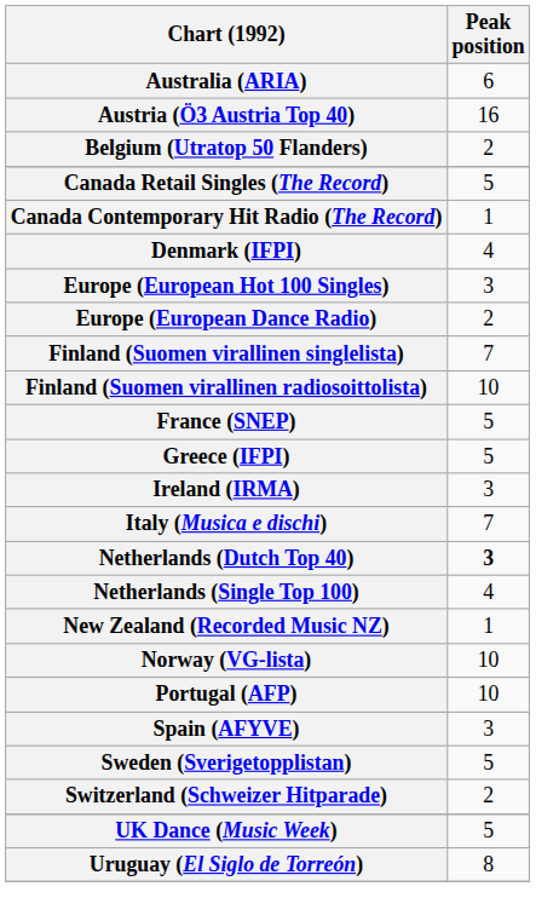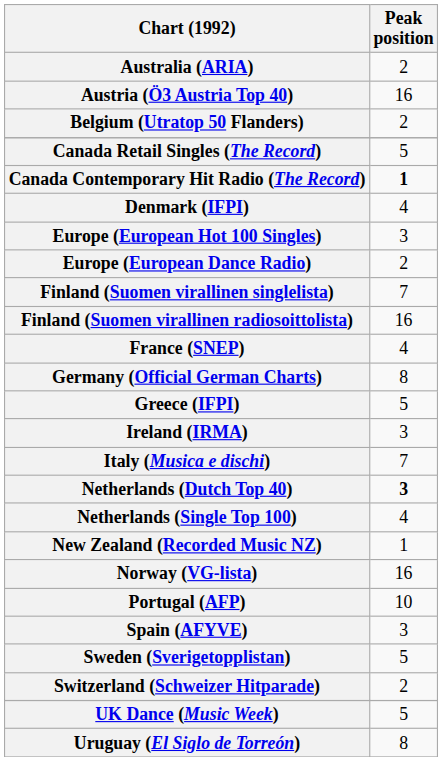Australia (ARIA) | Peak position: 6 -> 2
Canada Contemporary Hit Radio (The Record) | Peak position: normal -> bold
Finland (Suomen virallinen radiosoittolista) | Peak position: 10 -> 16
France (SNEP) | Peak position: 5 -> 4
+ row: Germany (Official German Charts) | 8
Norway (VG-lista) | Peak position: 10 -> 16
